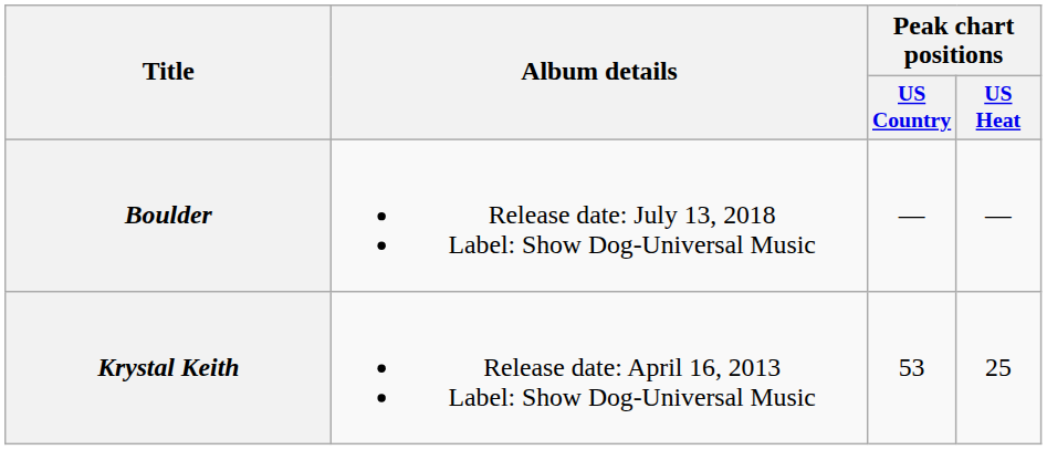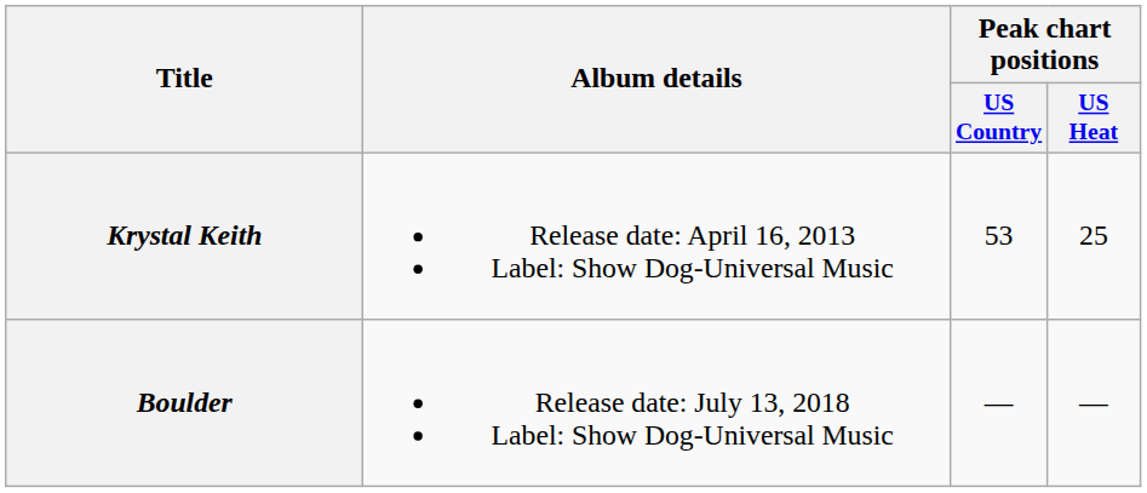rows swapped: Krystal Keith <-> Boulder
